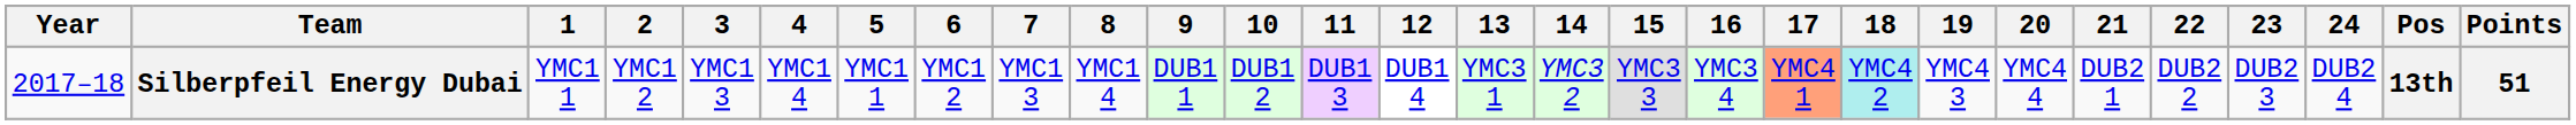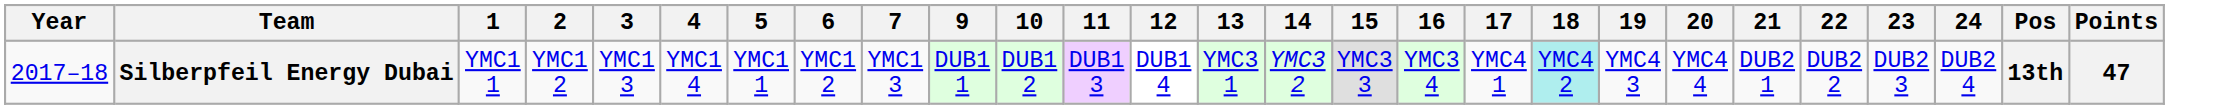- column: 8 | YMC1 4
Silberpfeil Energy Dubai | 17: lightsalmon background -> no background
Silberpfeil Energy Dubai | Points: 51 -> 47
